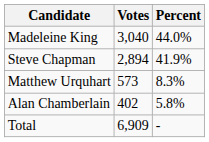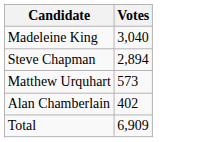- column: Percent | 44.0% | 41.9% | 8.3% | 5.8% | -
